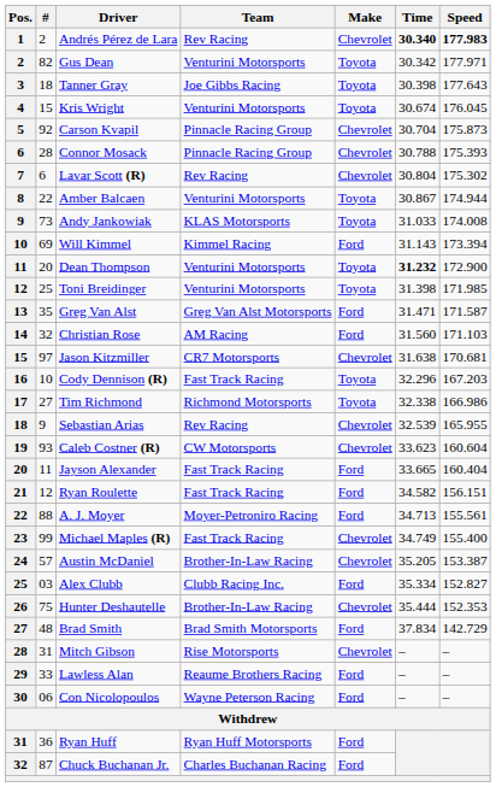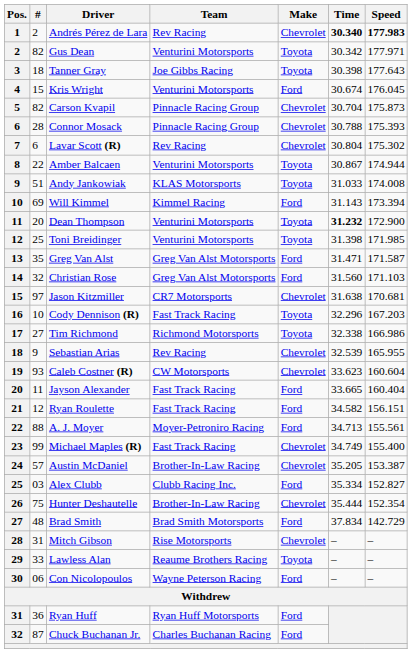Kris Wright | Make: Toyota -> Ford
Carson Kvapil | #: 92 -> 82
Andy Jankowiak | #: 73 -> 51
Christian Rose | Team: AM Racing -> Greg Van Alst Motorsports
Hunter Deshautelle | Speed: 152.353 -> 152.354
Lawless Alan | Make: Ford -> Toyota
